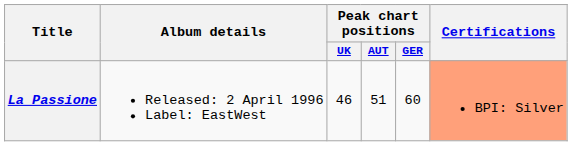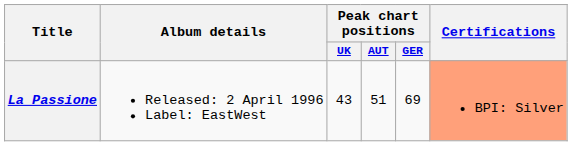La Passione | Peak chart positions / UK: 46 -> 43
La Passione | Peak chart positions / GER: 60 -> 69
